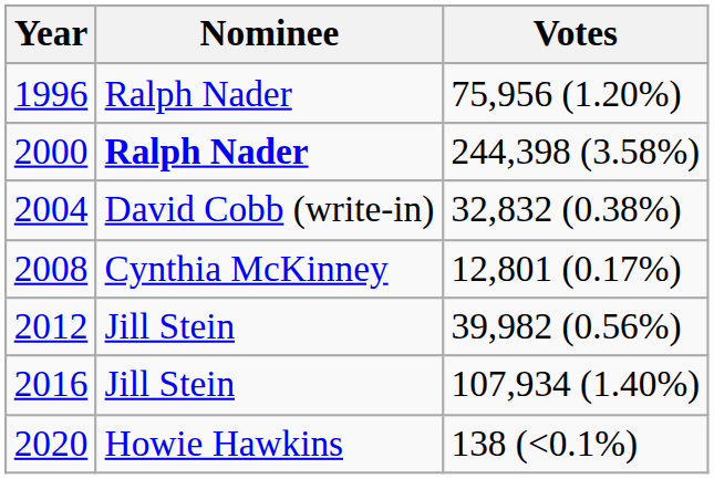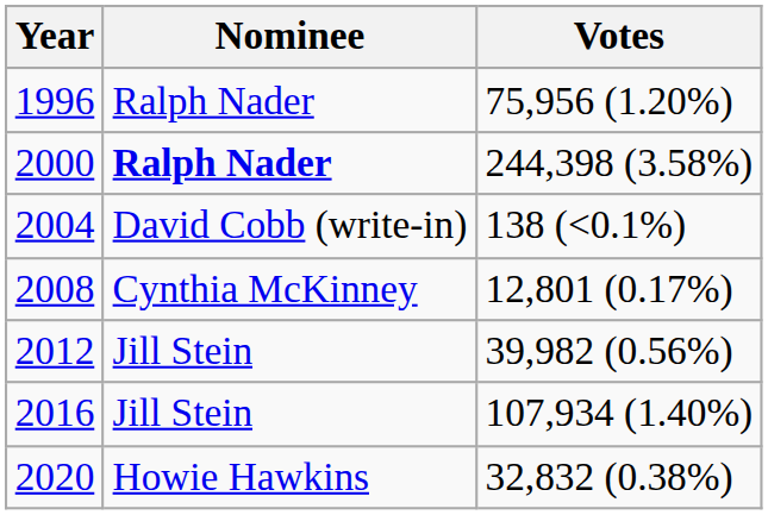2004 | Votes: 32,832 (0.38%) -> 138 (<0.1%)
2020 | Votes: 138 (<0.1%) -> 32,832 (0.38%)
